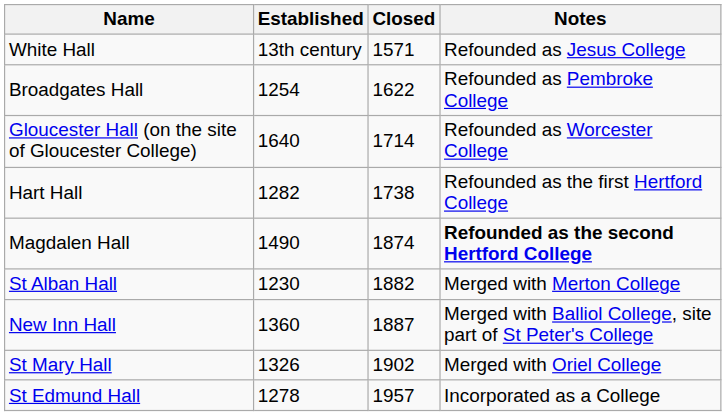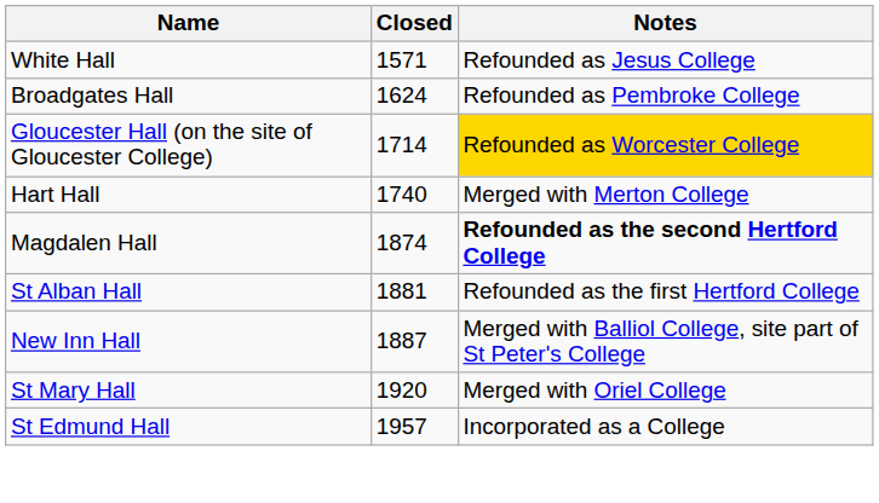- column: Established | 13th century | 1254 | 1640 | 1282 | 1490 | 1230 | 1360 | 1326 | 1278
Broadgates Hall | Closed: 1622 -> 1624
Gloucester Hall (on the site of Gloucester College) | Notes: no background -> gold background
Hart Hall | Closed: 1738 -> 1740
Hart Hall | Notes: Refounded as the first Hertford College -> Merged with Merton College
St Alban Hall | Closed: 1882 -> 1881
St Alban Hall | Notes: Merged with Merton College -> Refounded as the first Hertford College
St Mary Hall | Closed: 1902 -> 1920
